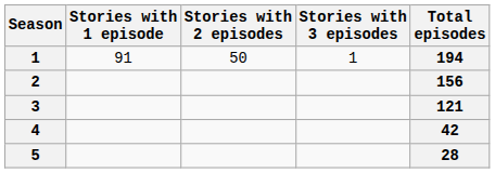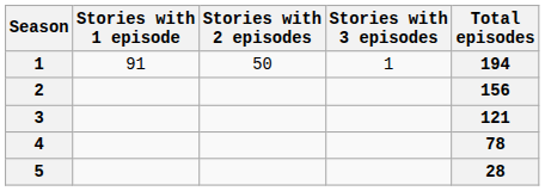4 | Total episodes: 42 -> 78
